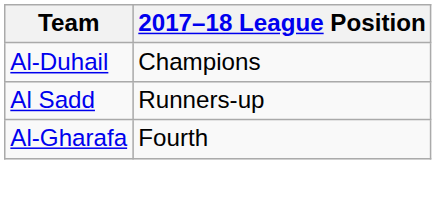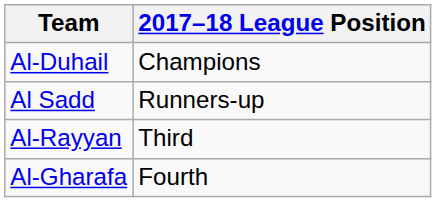+ row: Al-Rayyan | Third
